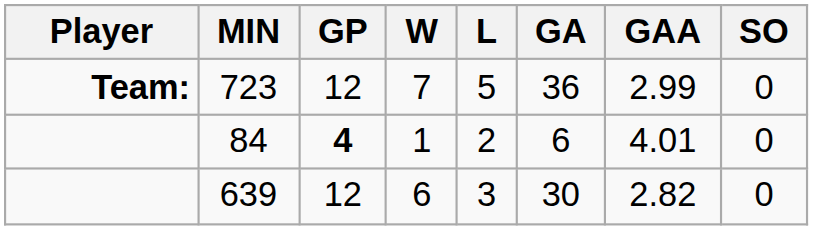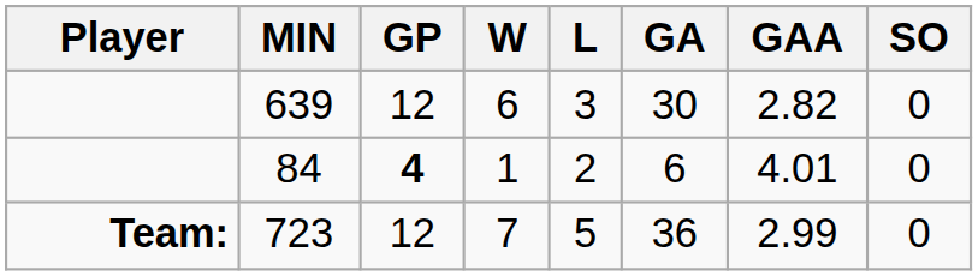rows swapped: 639 <-> 723
